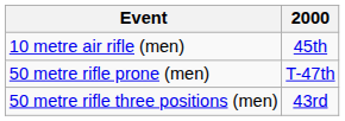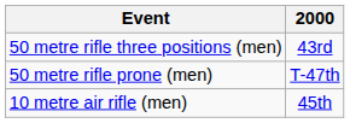rows swapped: 50 metre rifle three positions (men) <-> 10 metre air rifle (men)
